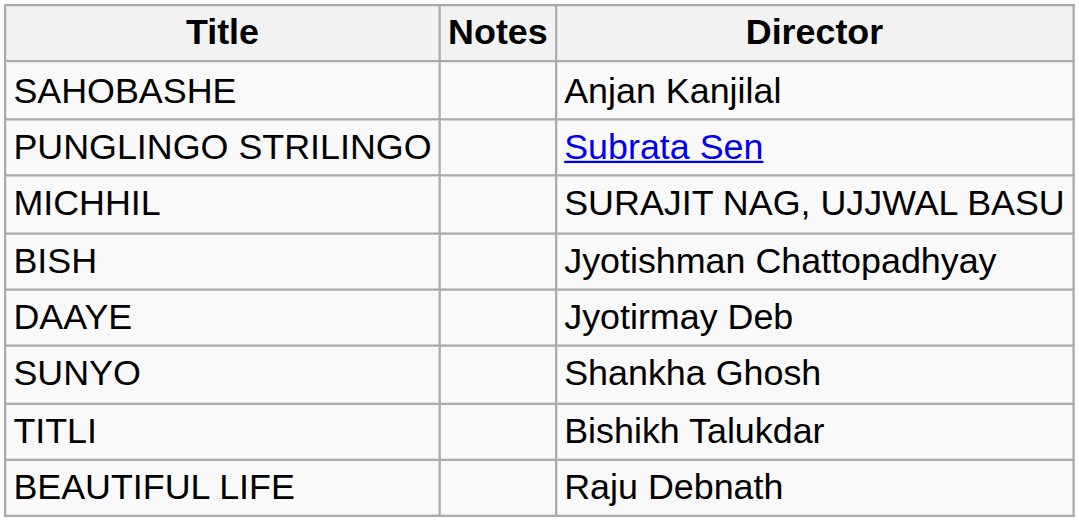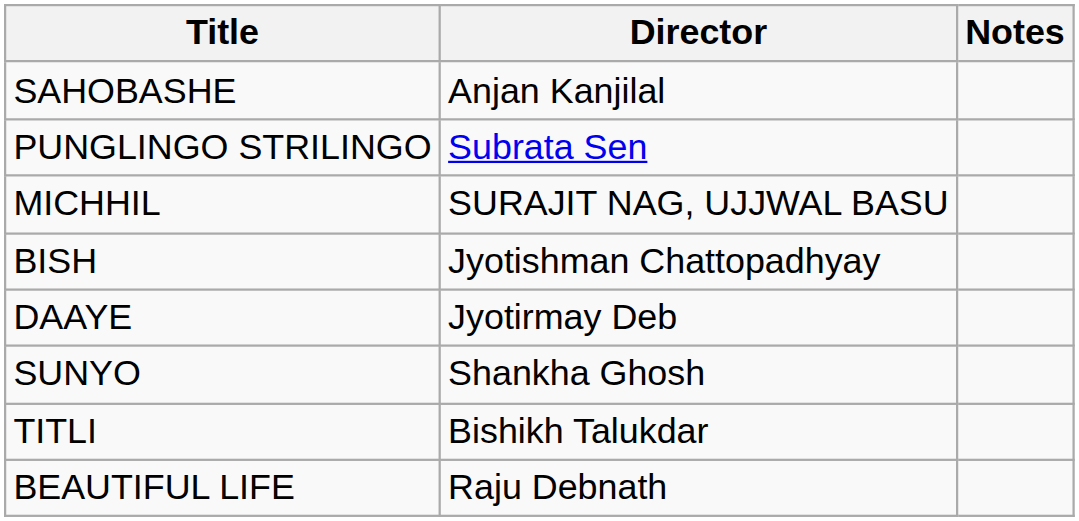columns swapped: Director <-> Notes
